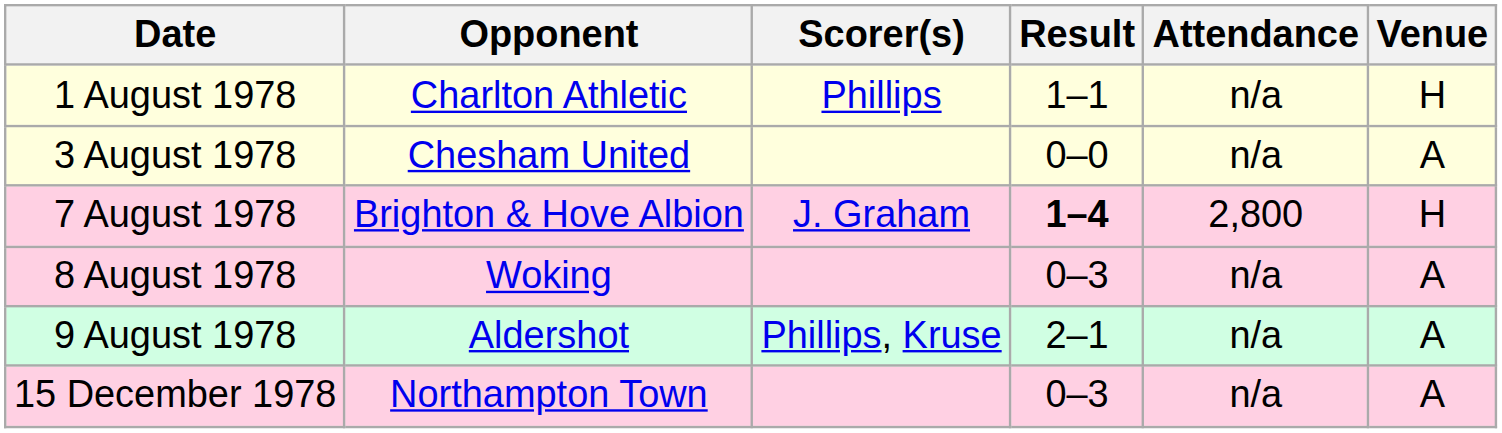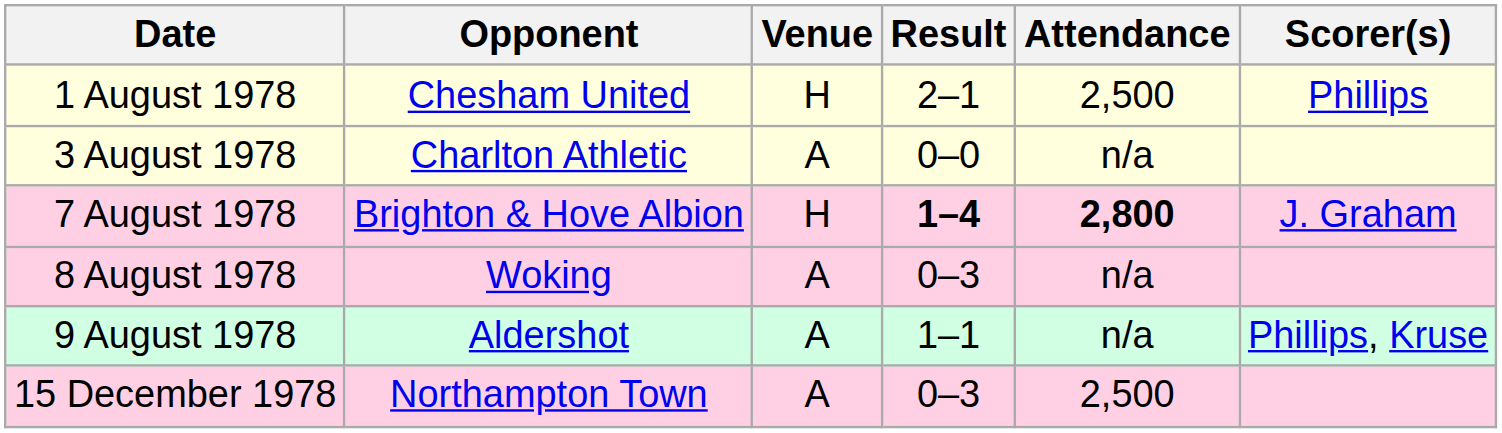columns swapped: Venue <-> Scorer(s)
1 August 1978 | Opponent: Charlton Athletic -> Chesham United
1 August 1978 | Result: 1–1 -> 2–1
1 August 1978 | Attendance: n/a -> 2,500
3 August 1978 | Opponent: Chesham United -> Charlton Athletic
7 August 1978 | Attendance: normal -> bold
9 August 1978 | Result: 2–1 -> 1–1
15 December 1978 | Attendance: n/a -> 2,500
